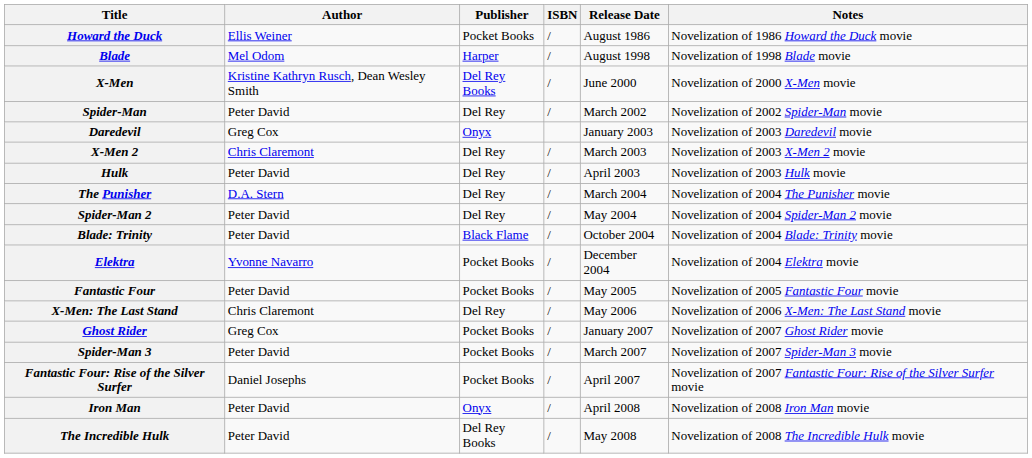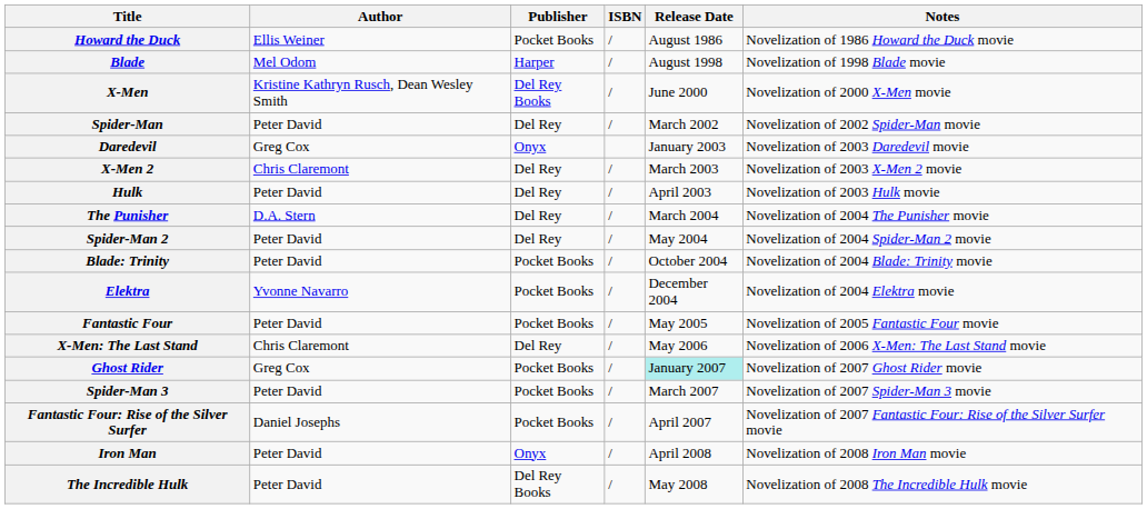Blade: Trinity | Publisher: Black Flame -> Pocket Books
Ghost Rider | Release Date: no background -> paleturquoise background
